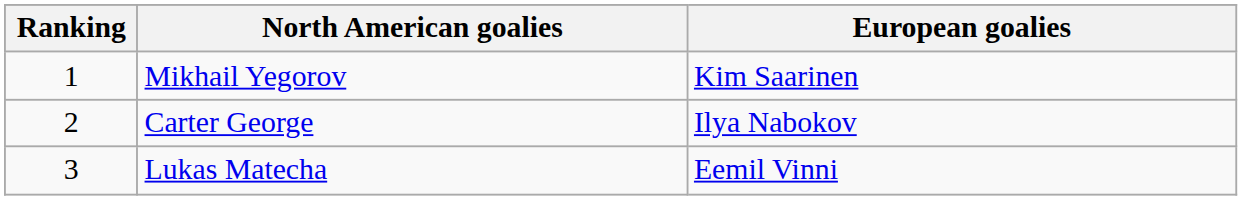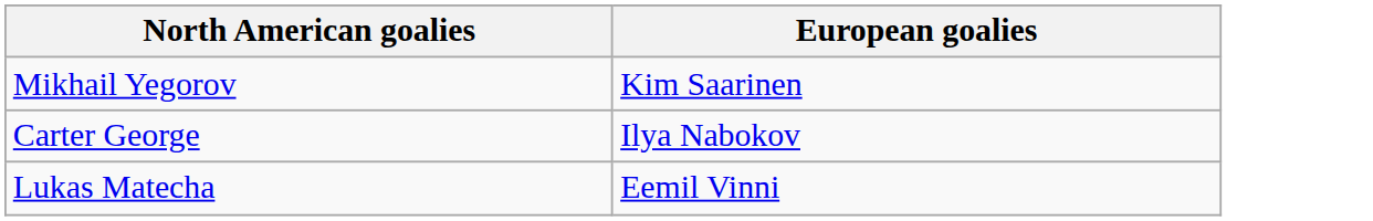- column: Ranking | 1 | 2 | 3
